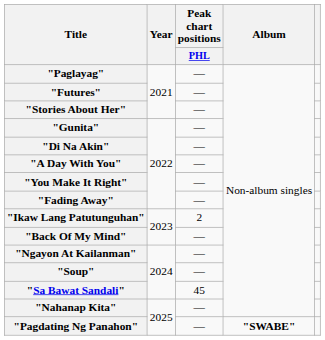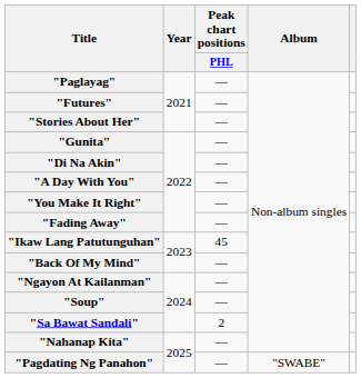"Ikaw Lang Patutunguhan" | Peak chart positions / PHL: 2 -> 45
"Sa Bawat Sandali" | Peak chart positions / PHL: 45 -> 2
"Pagdating Ng Panahon" | Album: bold -> normal
